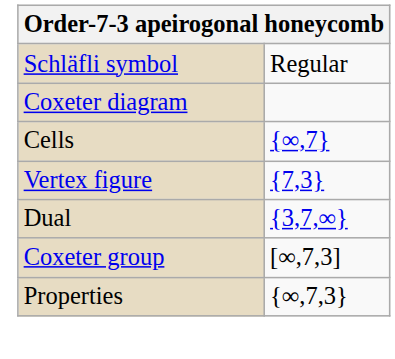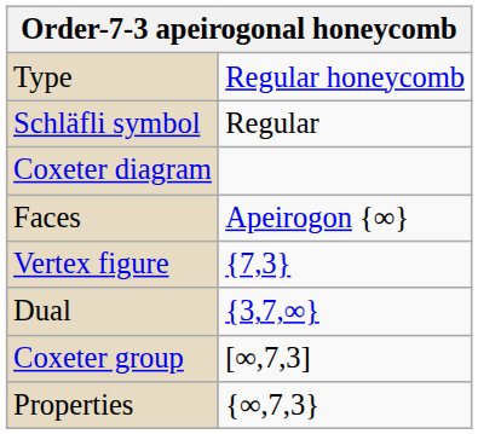+ row: Type | Regular honeycomb
- row: Cells | {∞,7}
+ row: Faces | Apeirogon {∞}
